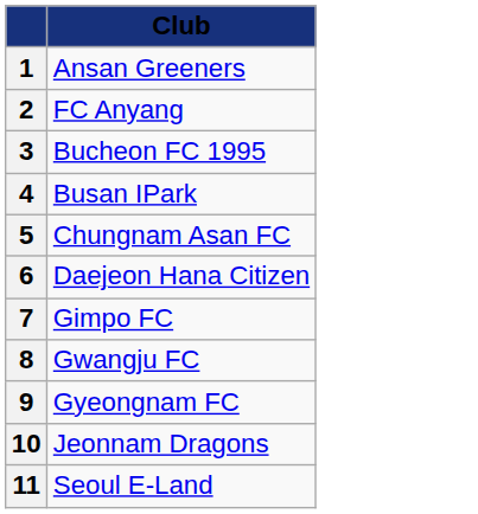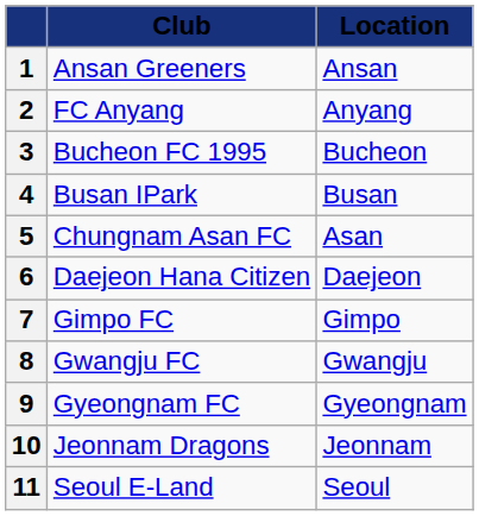+ column: Location | Ansan | Anyang | Bucheon | Busan | Asan | Daejeon | Gimpo | Gwangju | Gyeongnam | Jeonnam | Seoul
